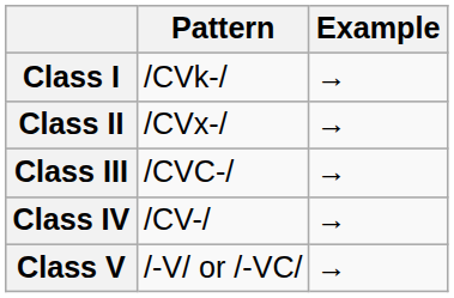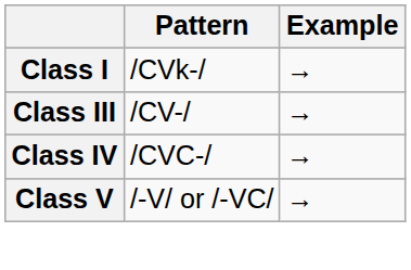- row: Class II | /CVx-/ | →
Class III | Pattern: /CVC-/ -> /CV-/
Class IV | Pattern: /CV-/ -> /CVC-/
